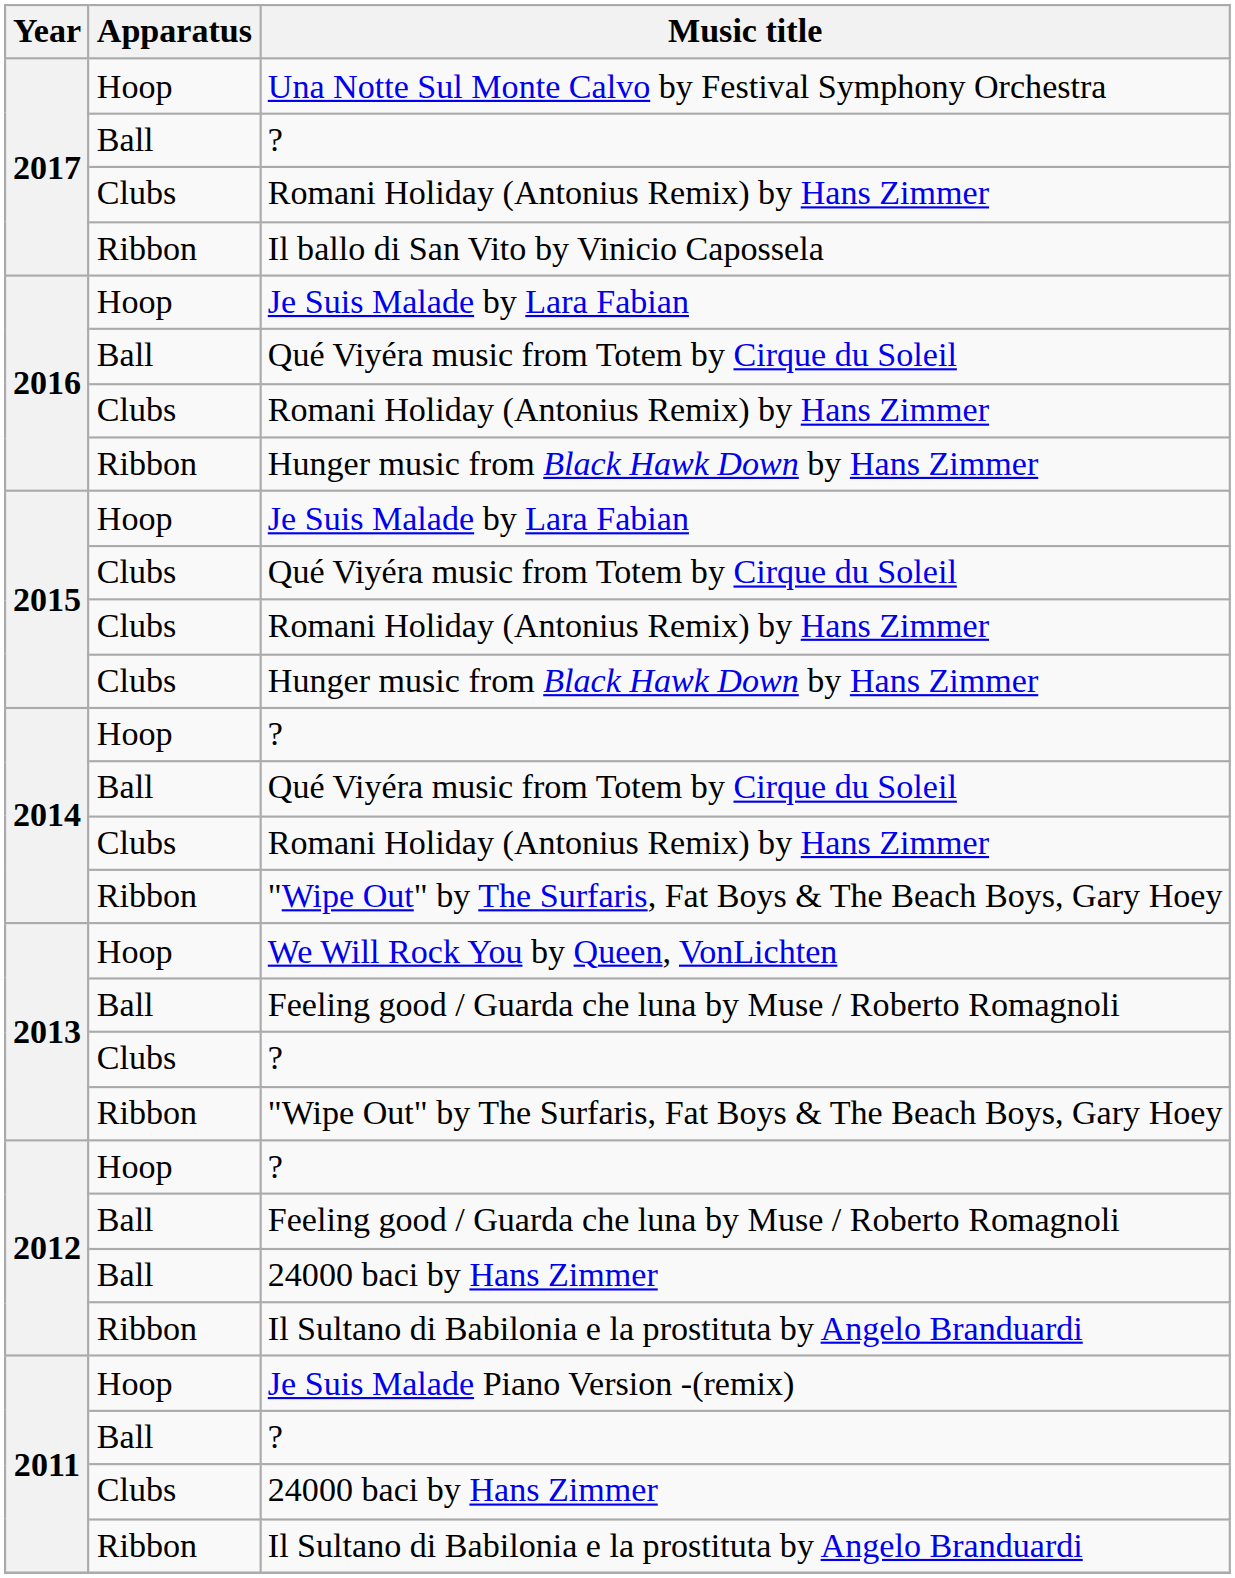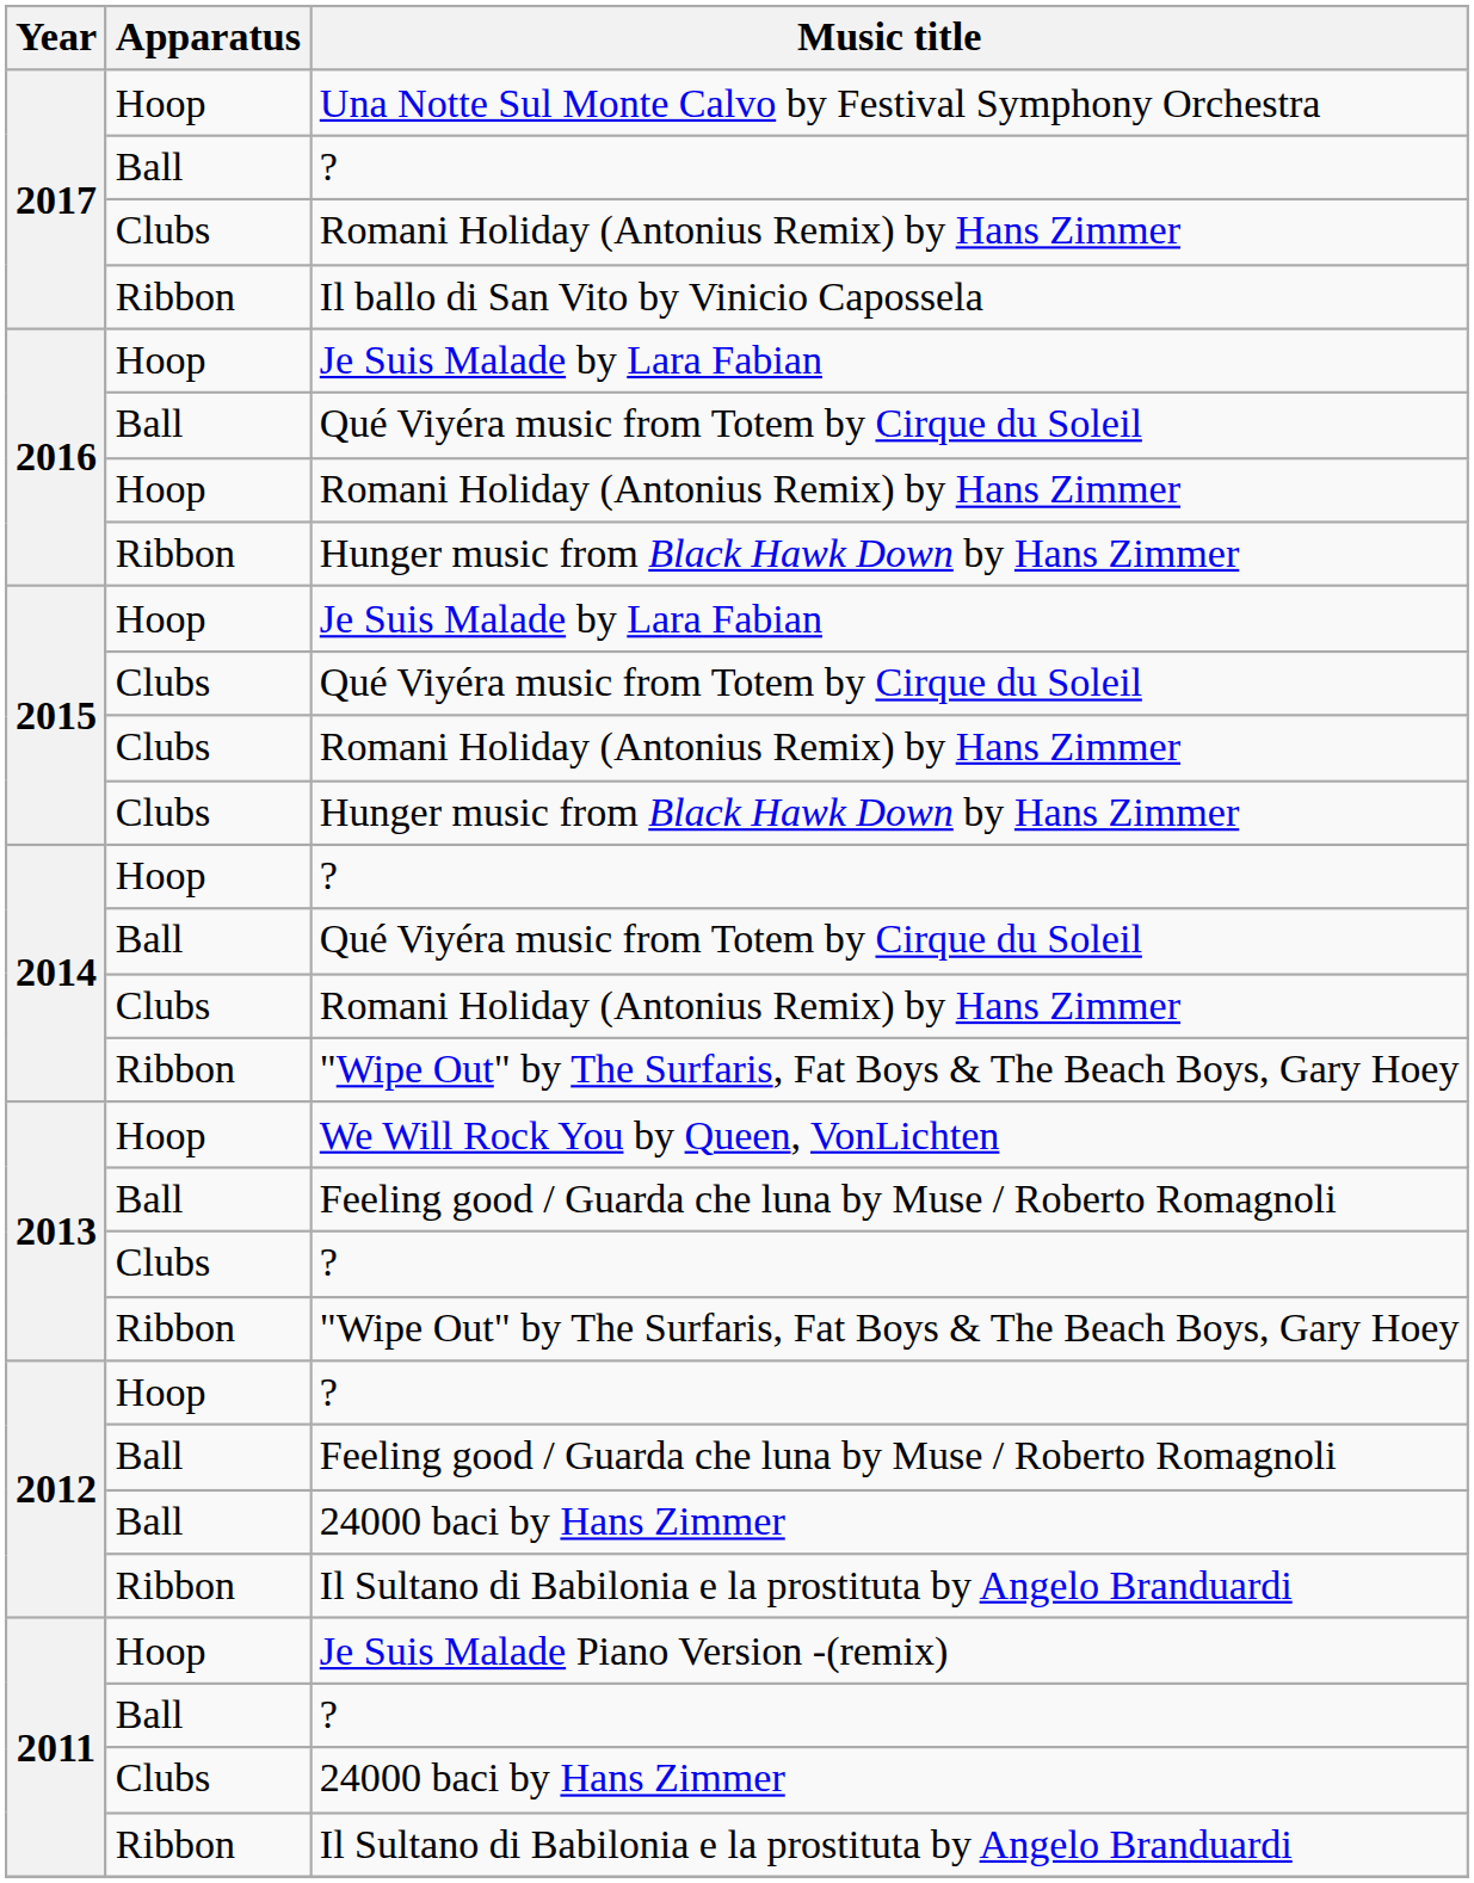2016 / Romani Holiday (Antonius Remix) by Hans Zimmer | Apparatus: Clubs -> Hoop
